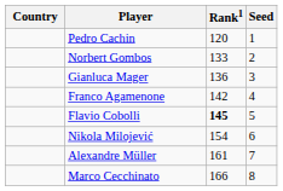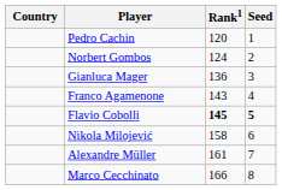Norbert Gombos | Rank1: 133 -> 124
Franco Agamenone | Rank1: 142 -> 143
Flavio Cobolli | Seed: normal -> bold
Nikola Milojević | Rank1: 154 -> 158
